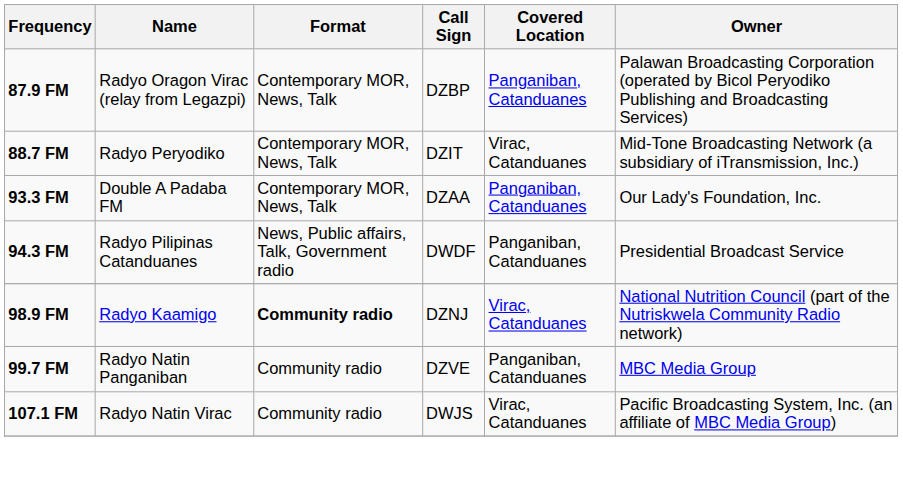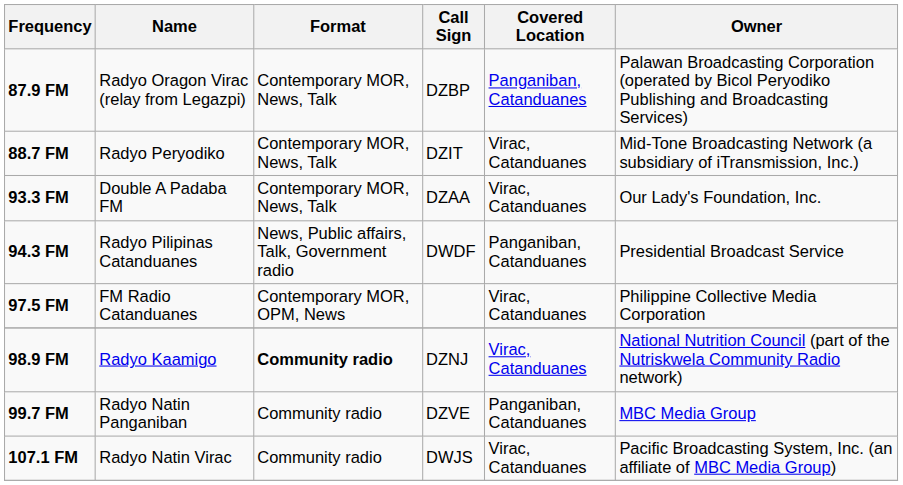93.3 FM | Covered Location: Panganiban, Catanduanes -> Virac, Catanduanes
+ row: 97.5 FM | FM Radio Catanduanes | Contemporary MOR, OPM, News | Virac, Catanduanes | Philippine Collective Media Corporation
